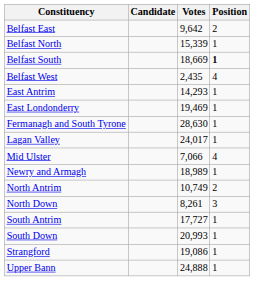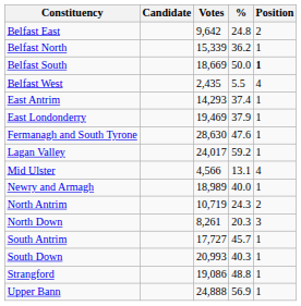+ column: % | 24.8 | 36.2 | 50.0 | 5.5 | 37.4 | 37.9 | 47.6 | 59.2 | 13.1 | 40.0 | 24.3 | 20.3 | 45.7 | 40.3 | 48.8 | 56.9
Mid Ulster | Votes: 7,066 -> 4,566
North Antrim | Votes: 10,749 -> 10,719
